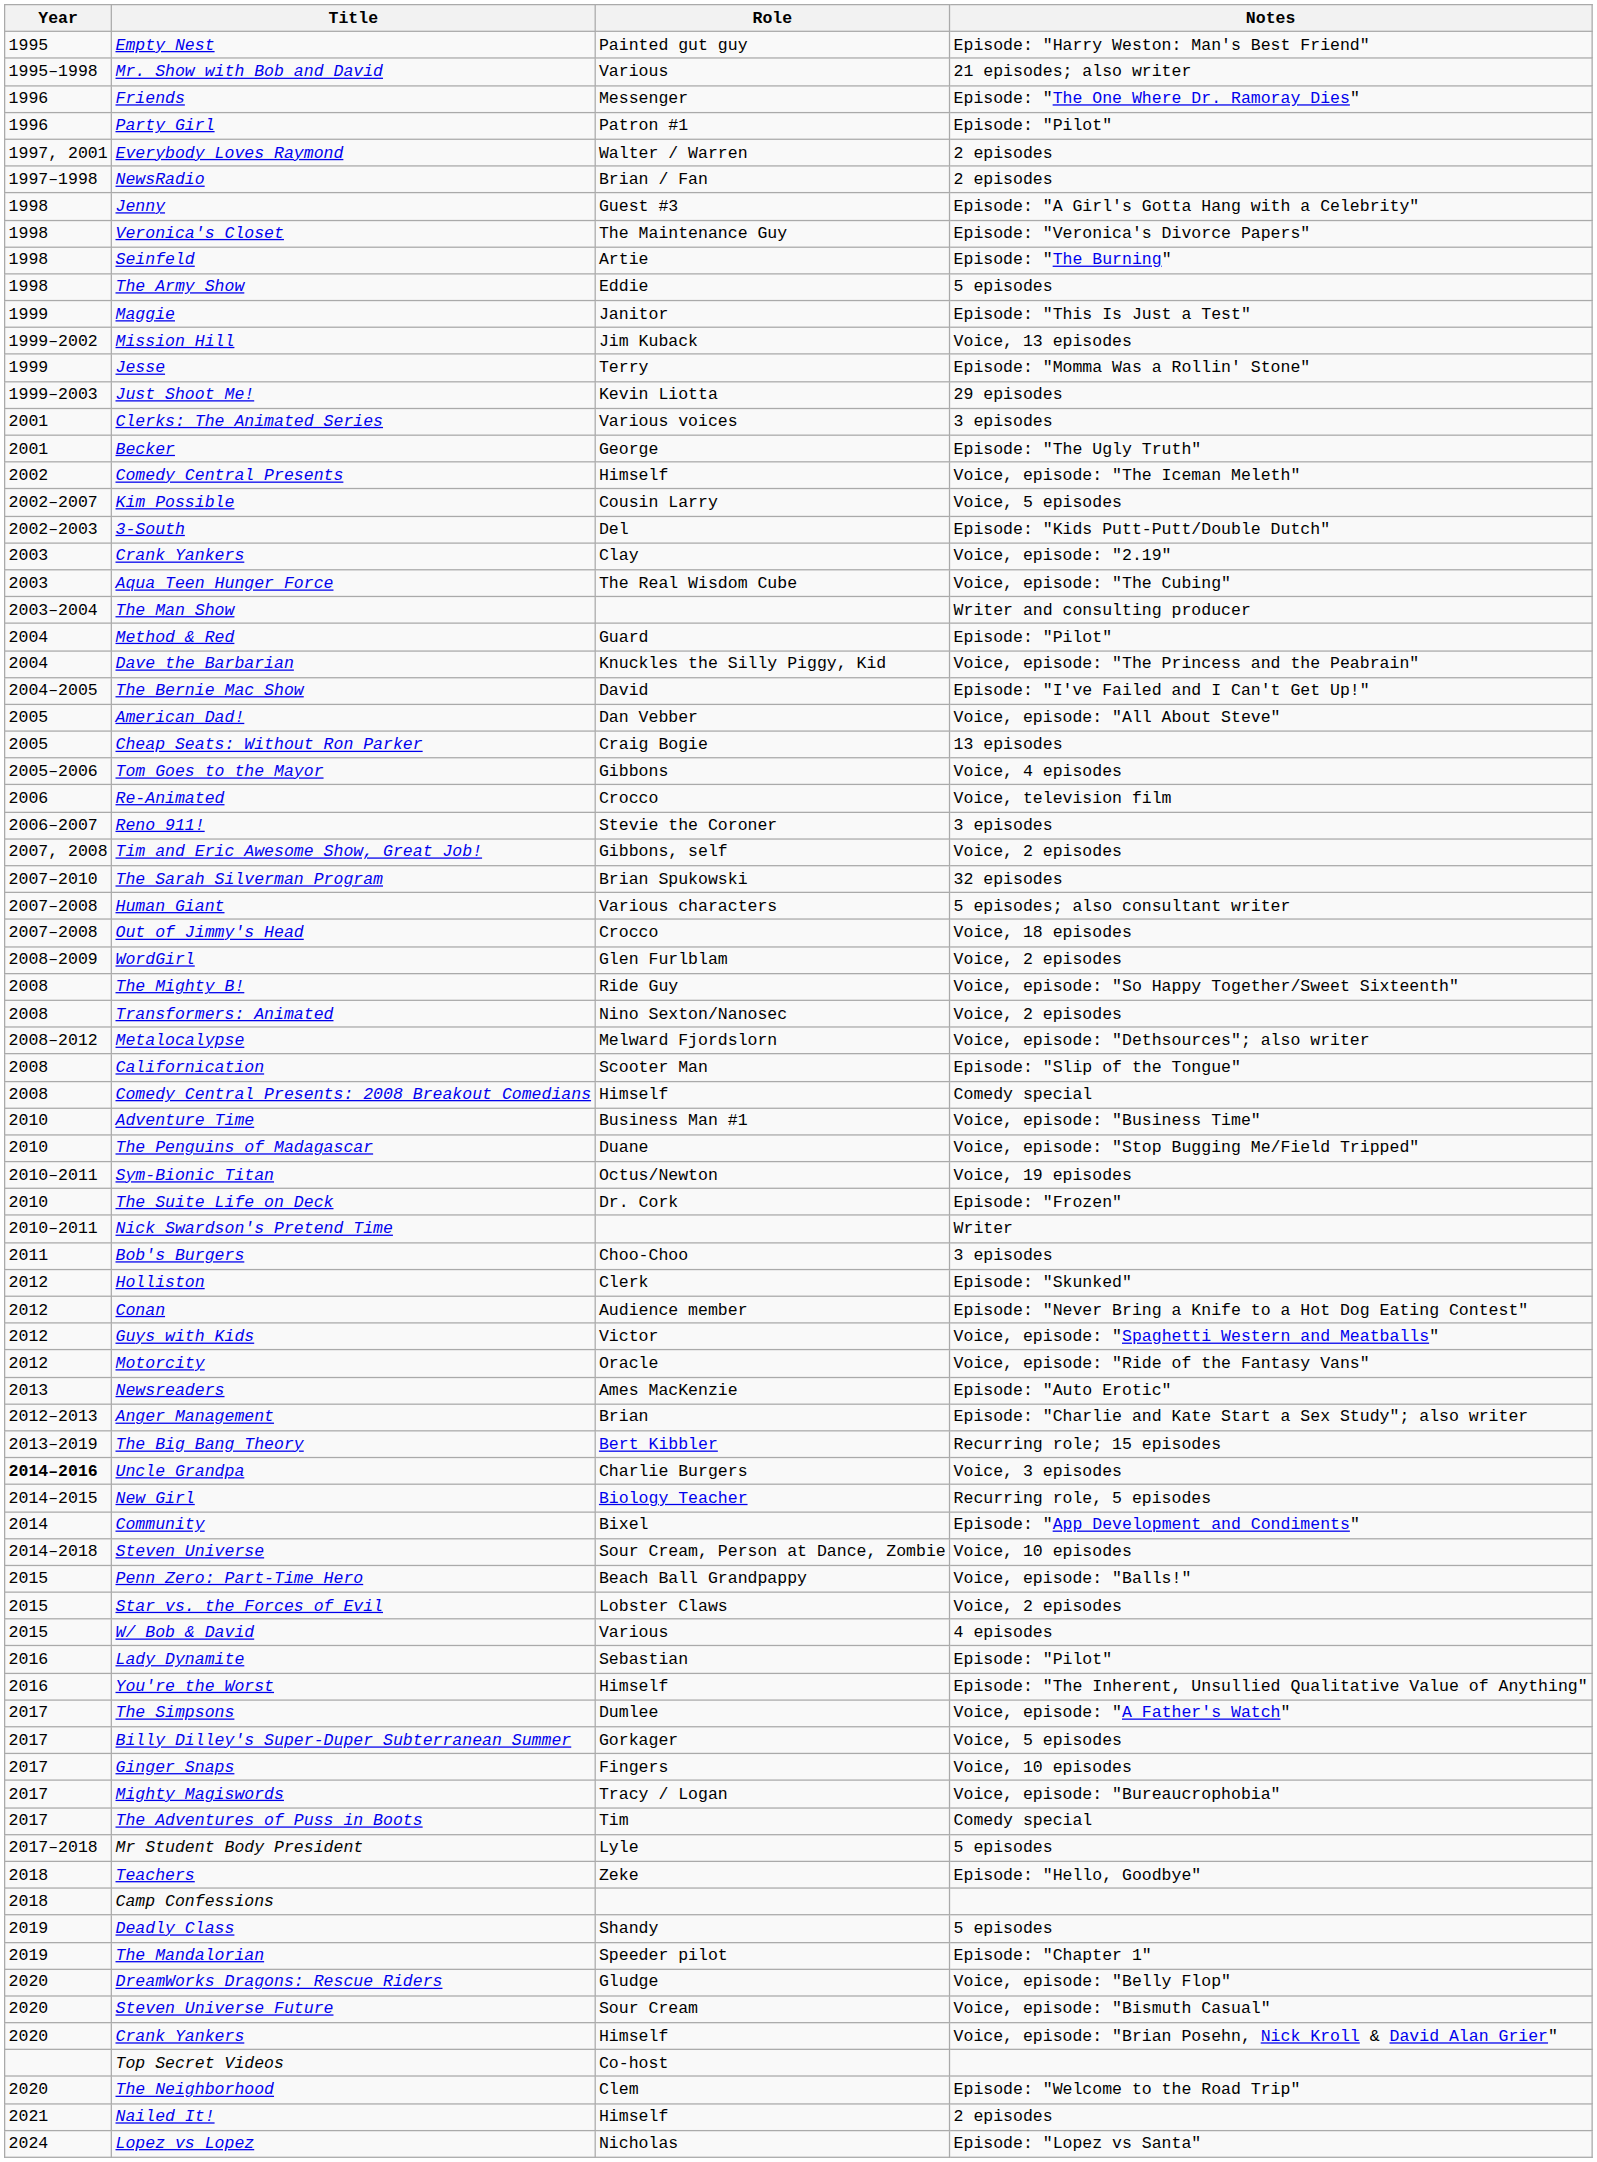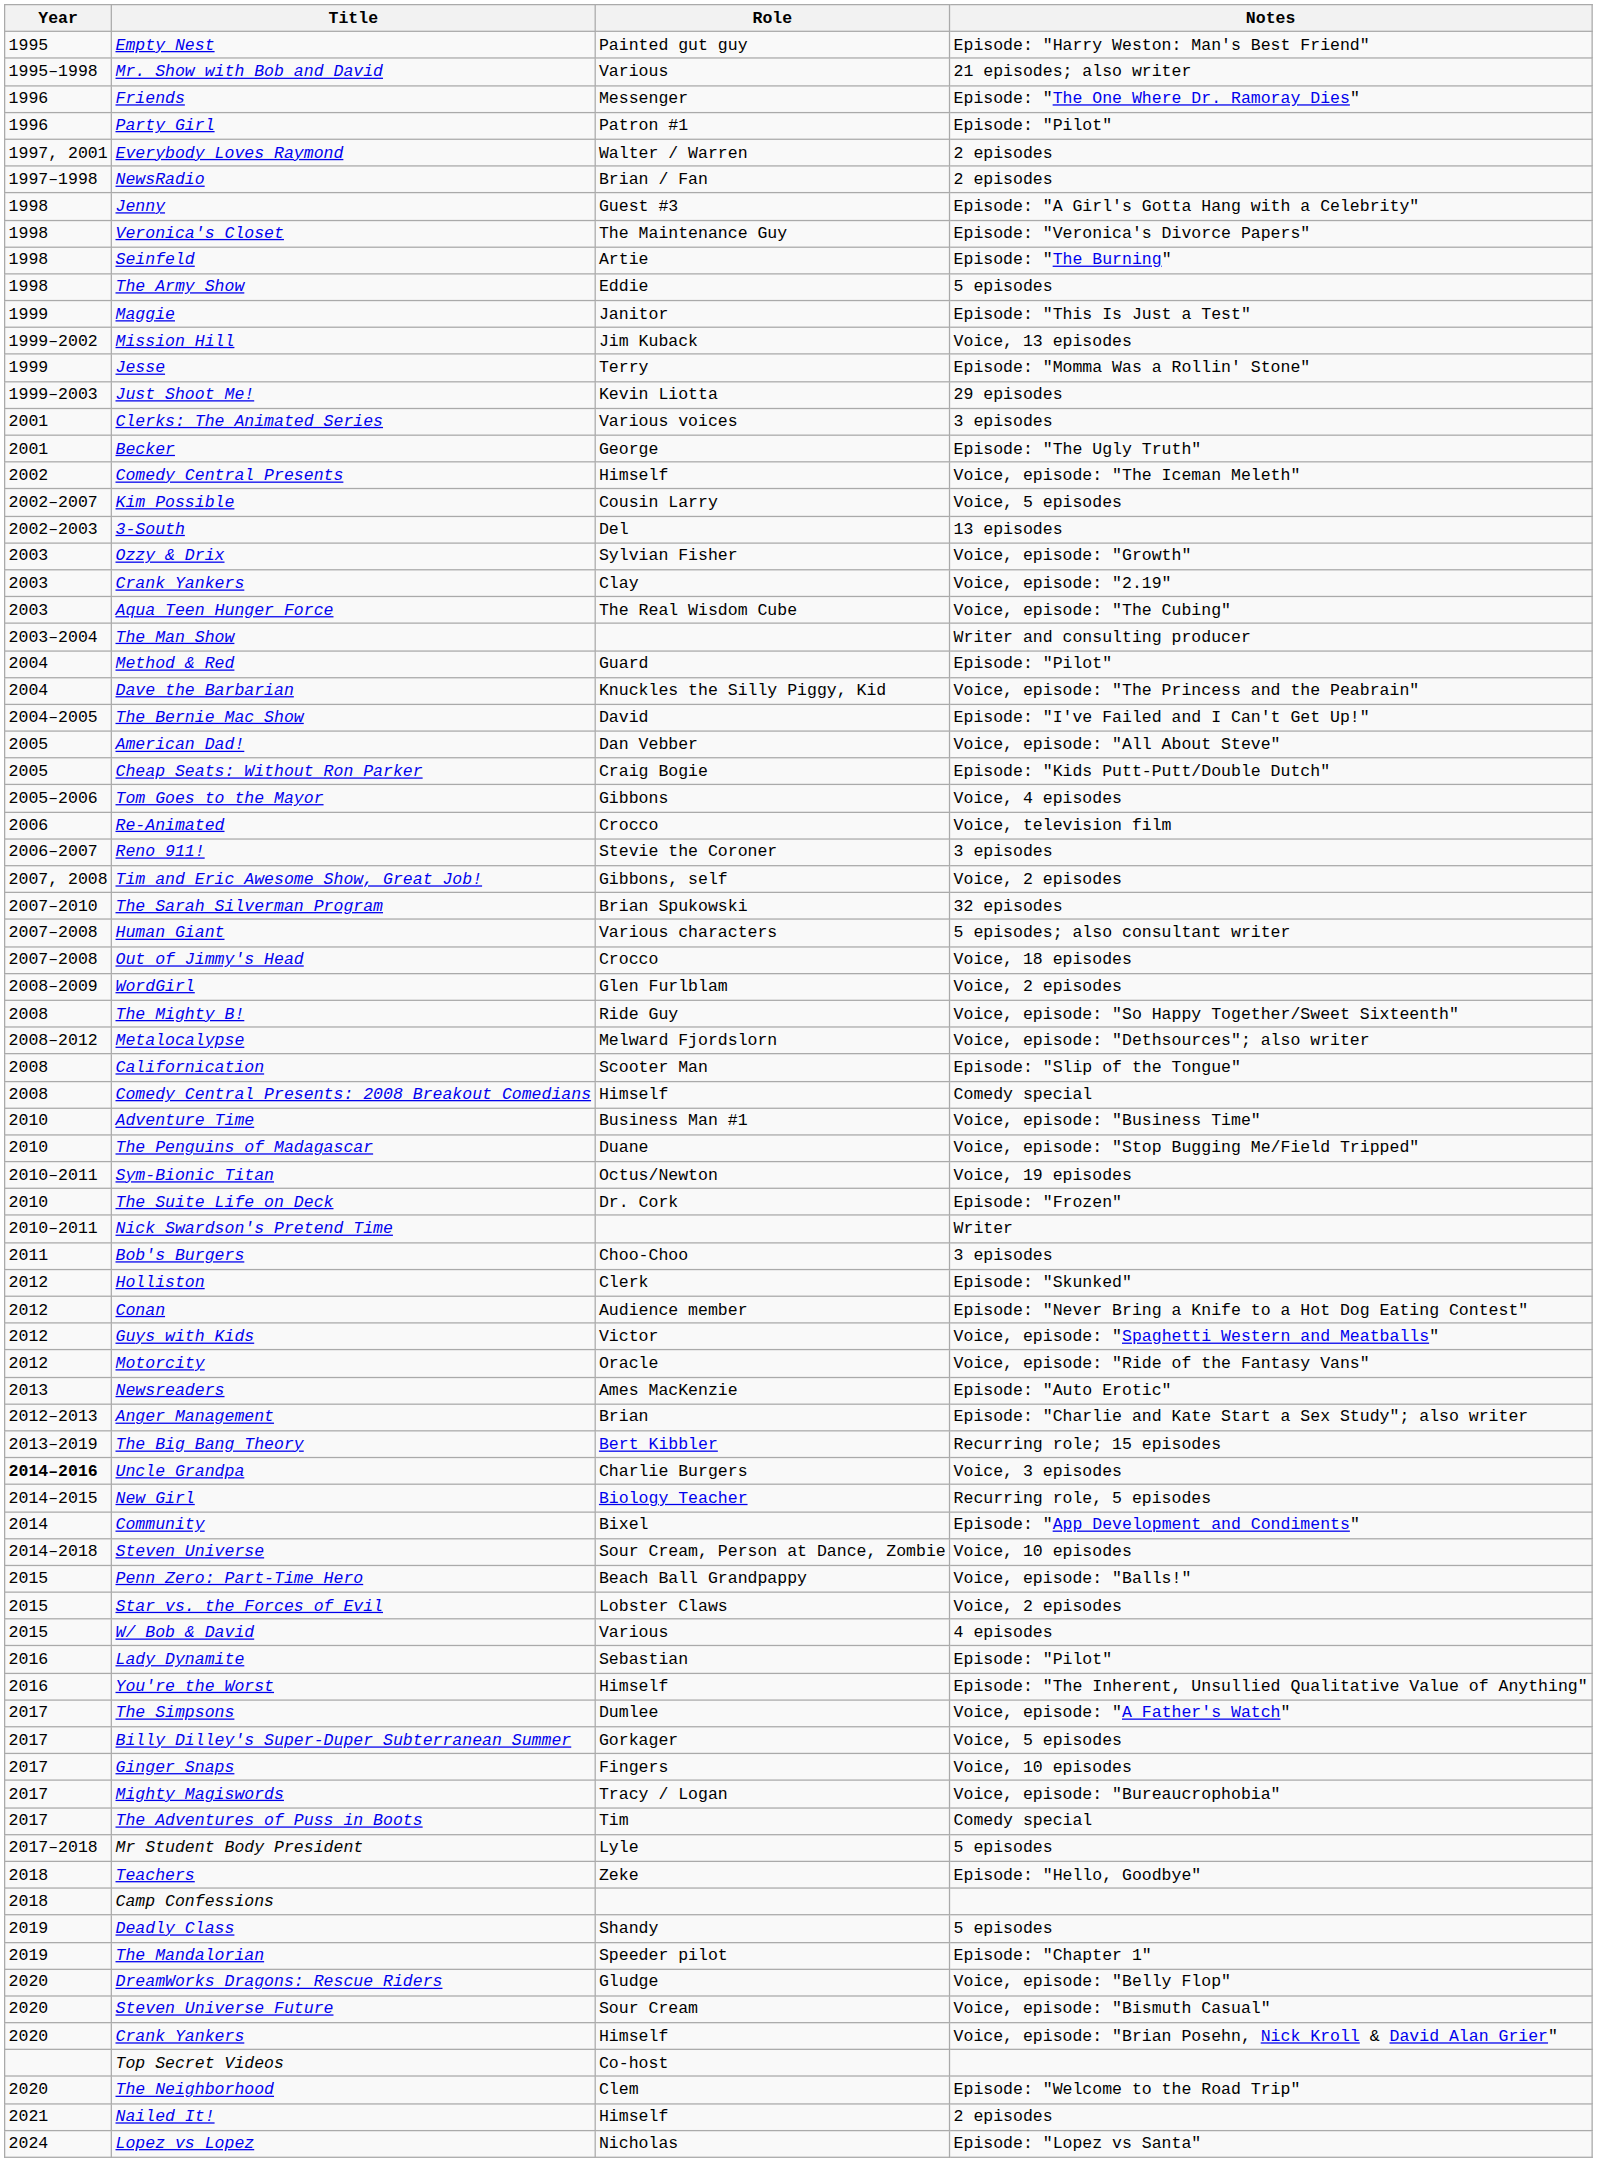3-South | Notes: Episode: "Kids Putt-Putt/Double Dutch" -> 13 episodes
+ row: 2003 | Ozzy & Drix | Sylvian Fisher | Voice, episode: "Growth"
Cheap Seats: Without Ron Parker | Notes: 13 episodes -> Episode: "Kids Putt-Putt/Double Dutch"
- row: 2008 | Transformers: Animated | Nino Sexton/Nanosec | Voice, 2 episodes
